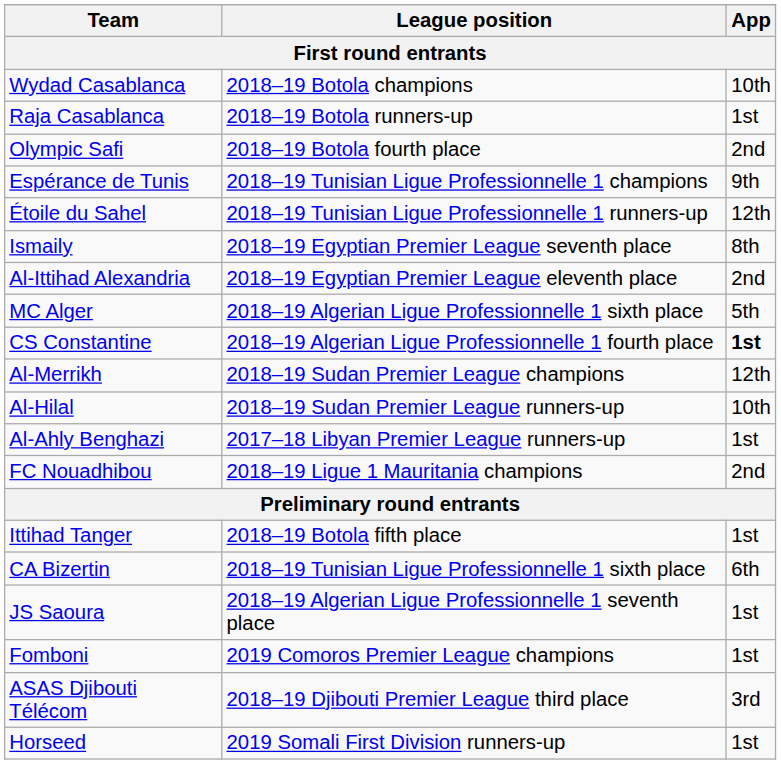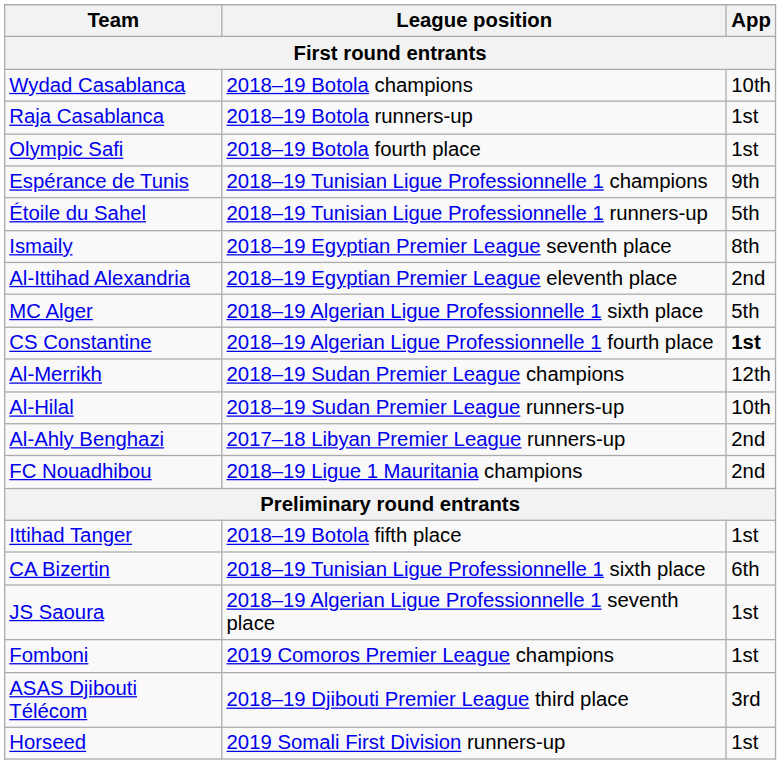Olympic Safi | App: 2nd -> 1st
Étoile du Sahel | App: 12th -> 5th
Al-Ahly Benghazi | App: 1st -> 2nd
